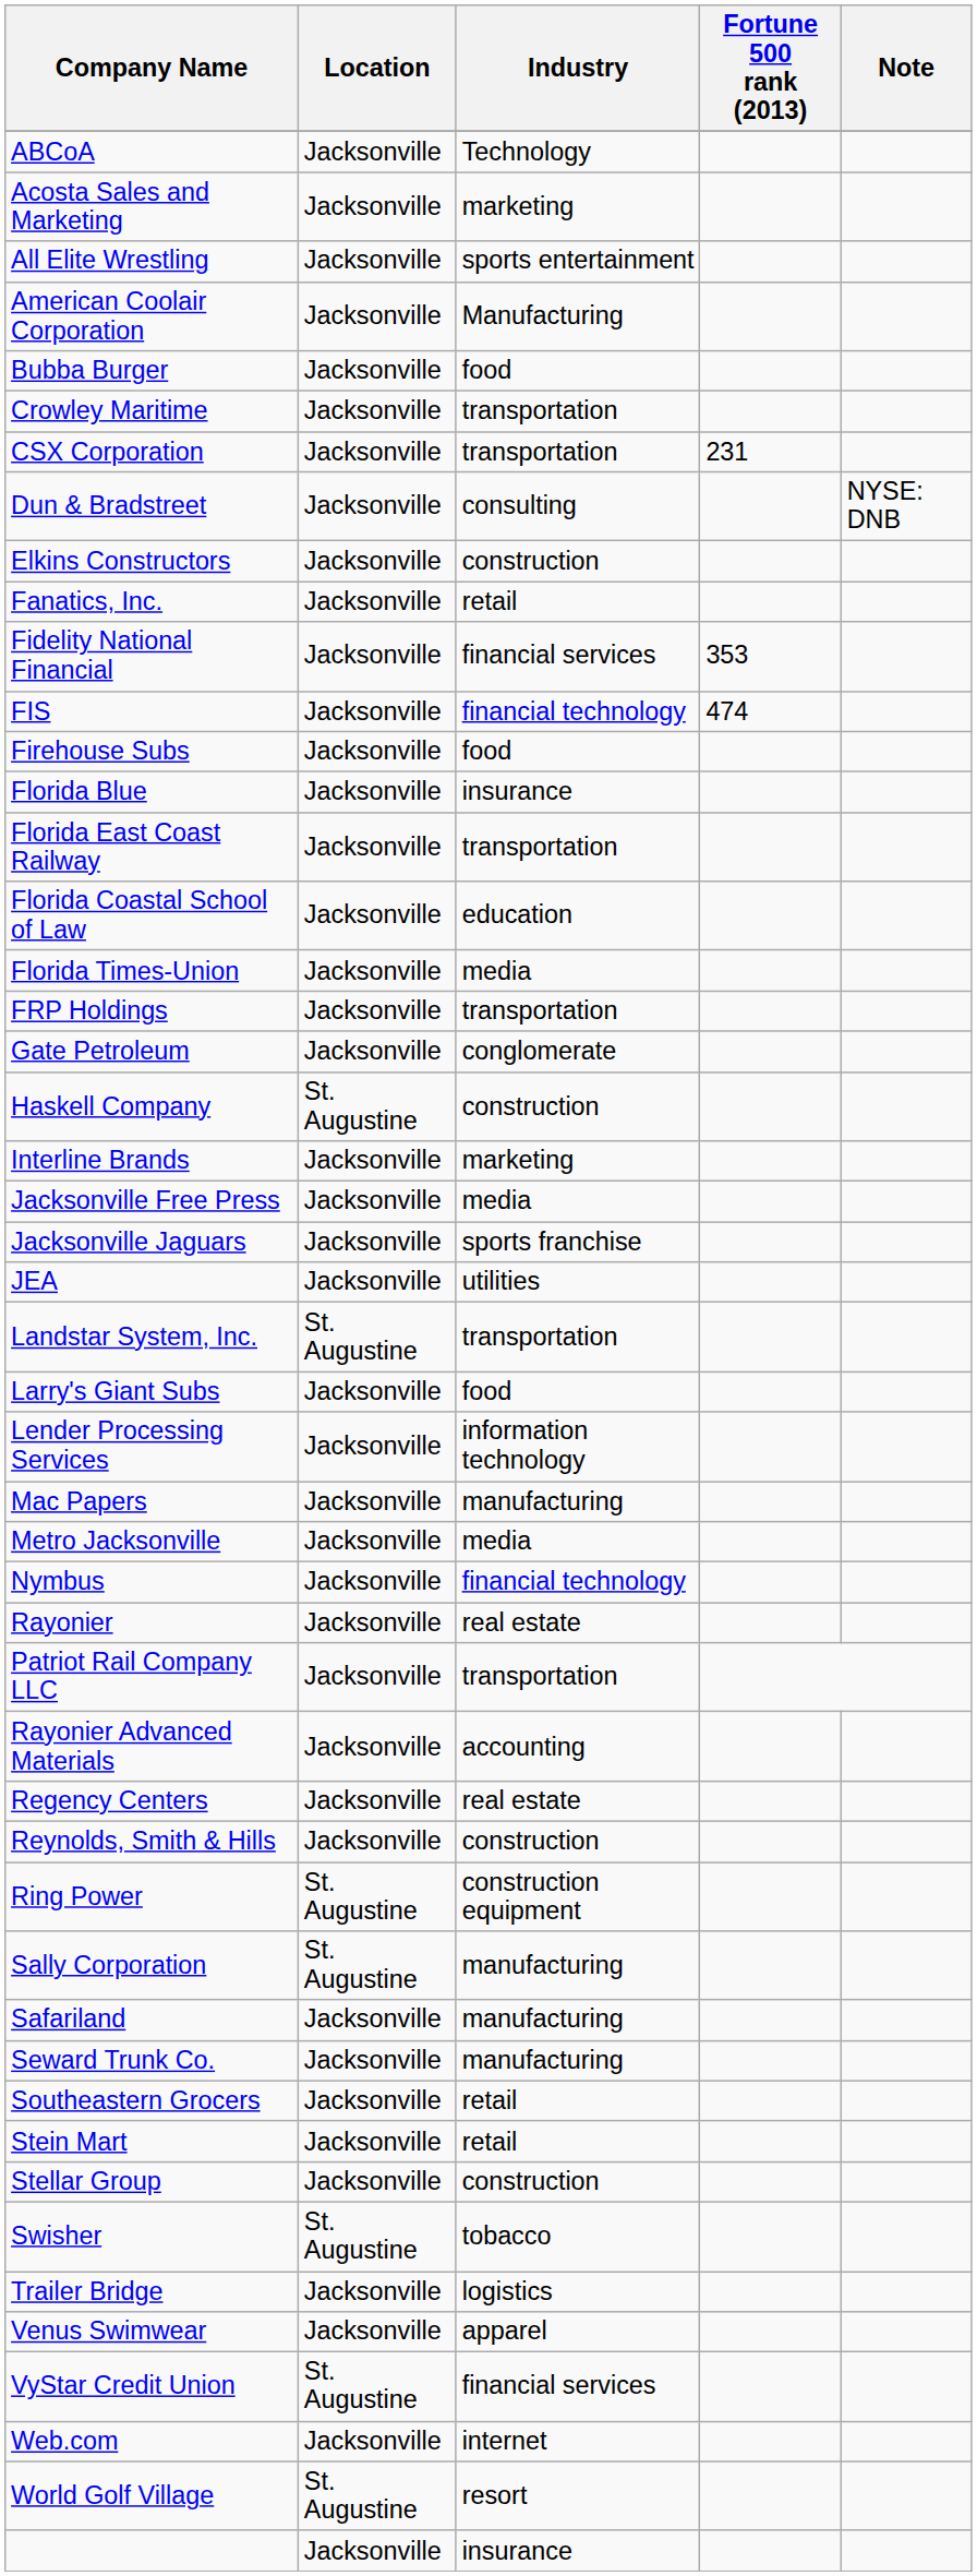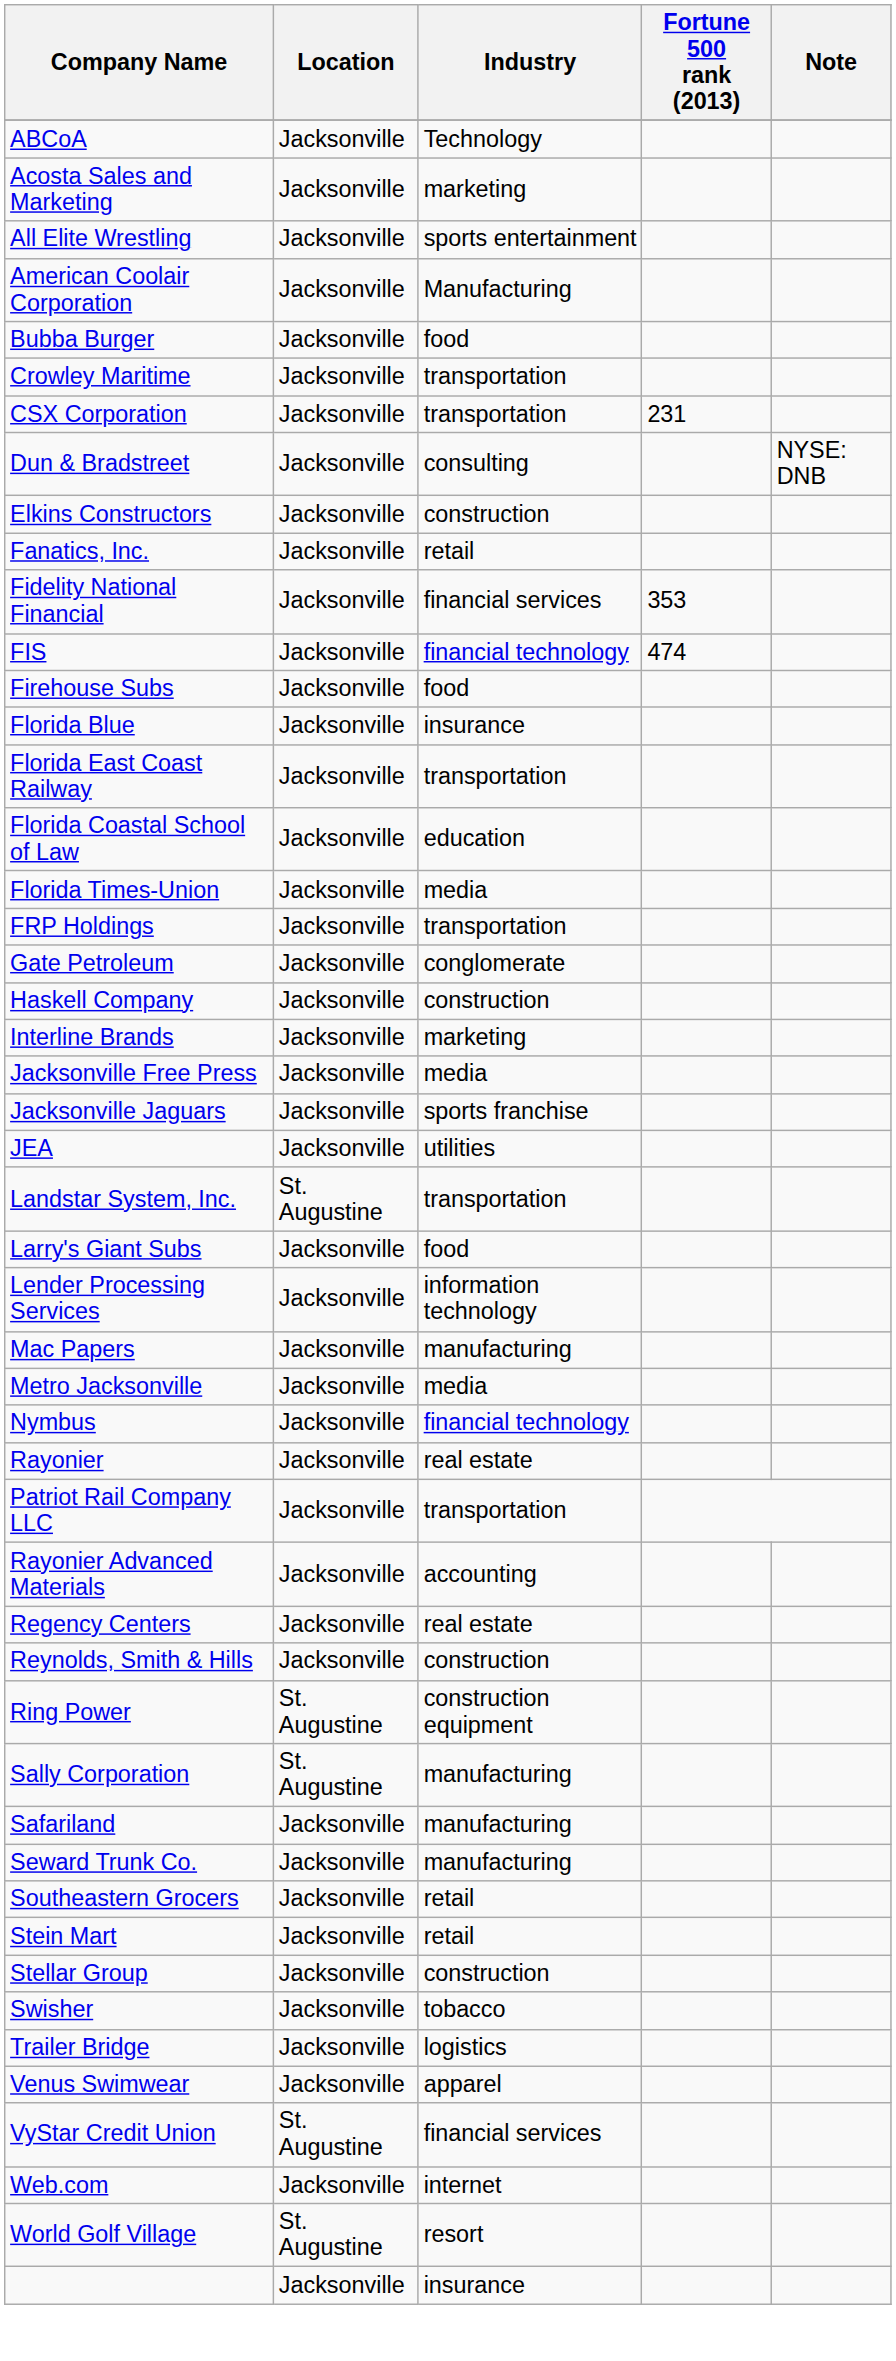Haskell Company | Location: St. Augustine -> Jacksonville
Swisher | Location: St. Augustine -> Jacksonville
